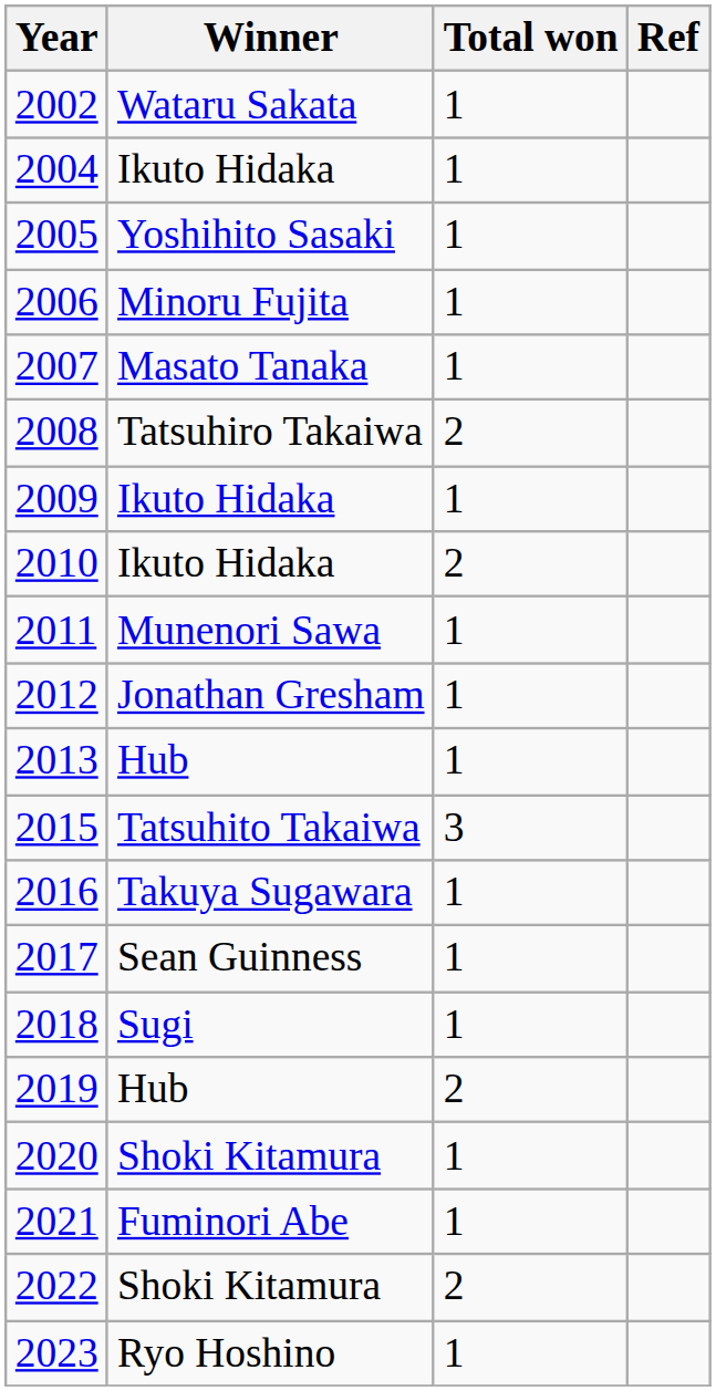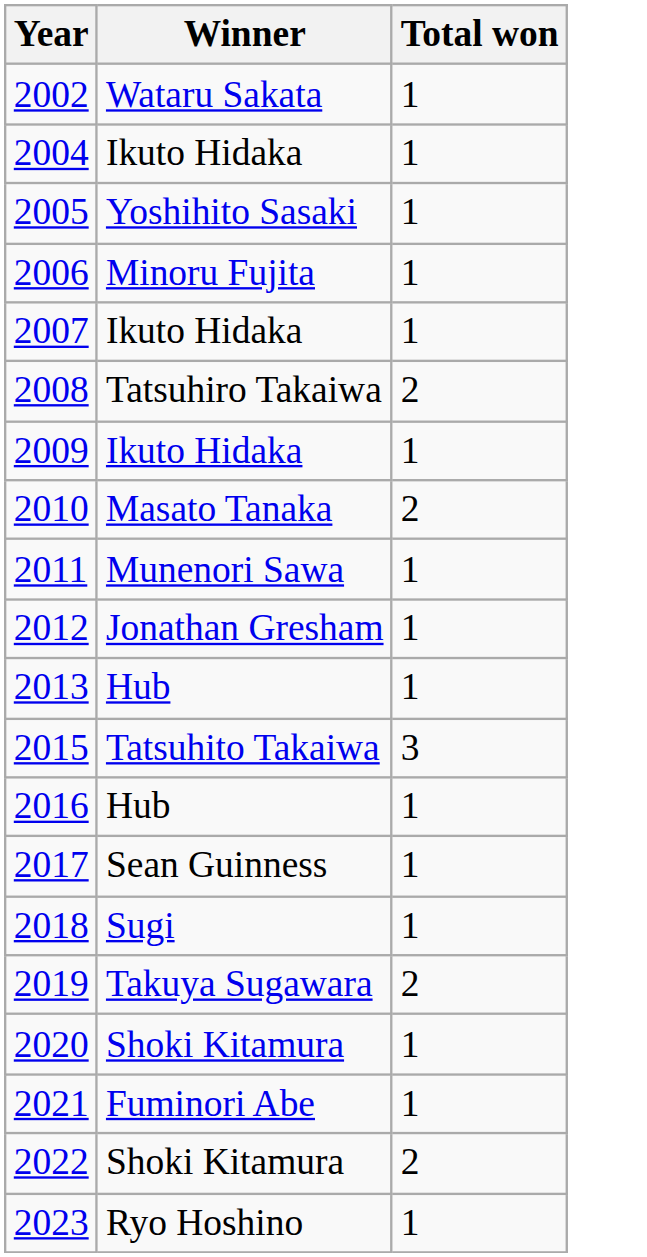- column: Ref
2007 | Winner: Masato Tanaka -> Ikuto Hidaka
2010 | Winner: Ikuto Hidaka -> Masato Tanaka
2016 | Winner: Takuya Sugawara -> Hub
2019 | Winner: Hub -> Takuya Sugawara
